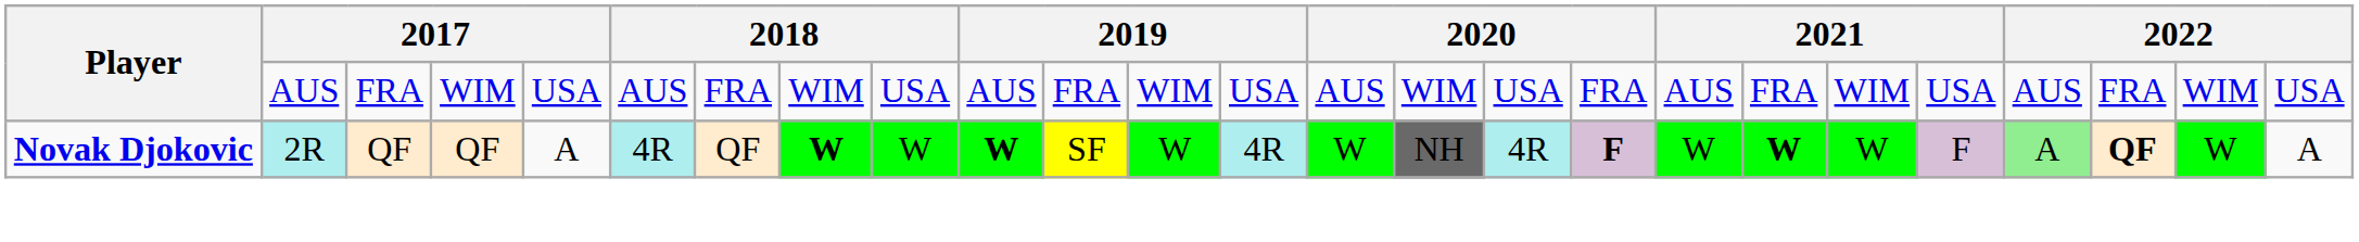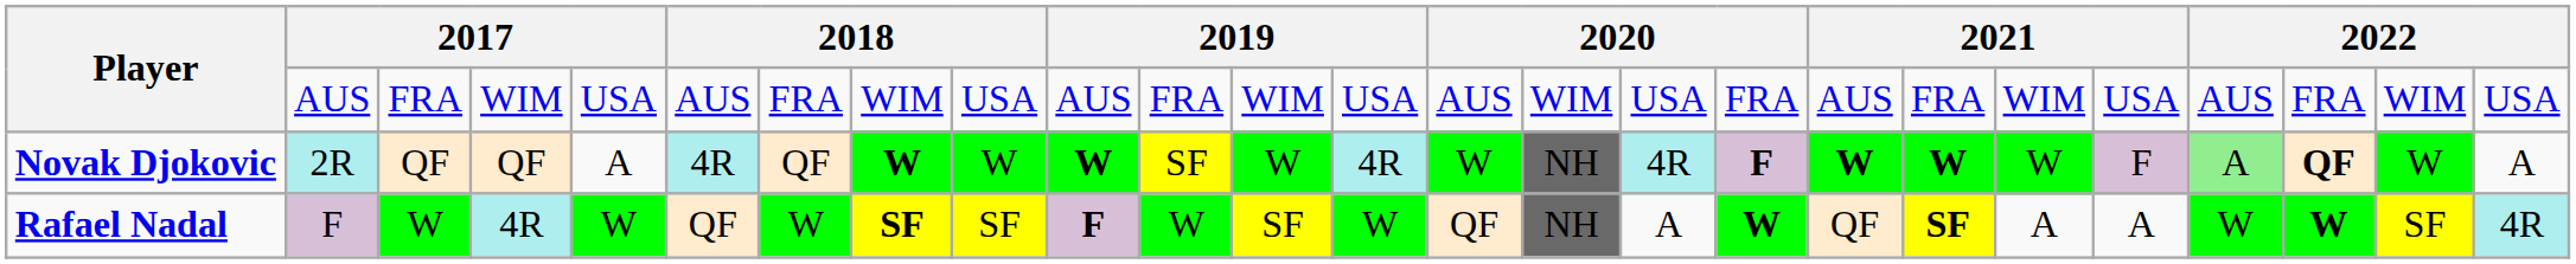Novak Djokovic | column 18: normal -> bold
+ row: Rafael Nadal | F | W | 4R | W | QF | W | SF | SF | F | W | SF | W | QF | NH | A | W | QF | SF | A | A | W | W | SF | 4R
